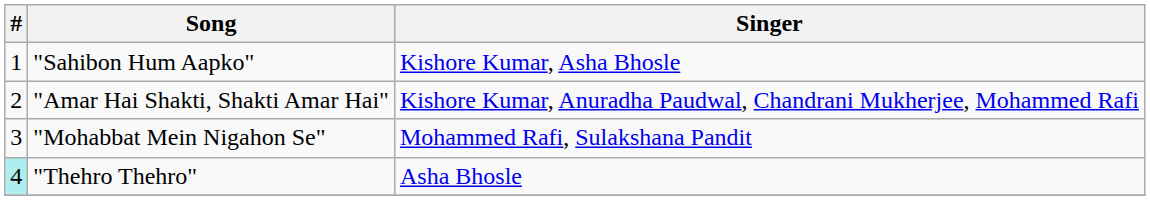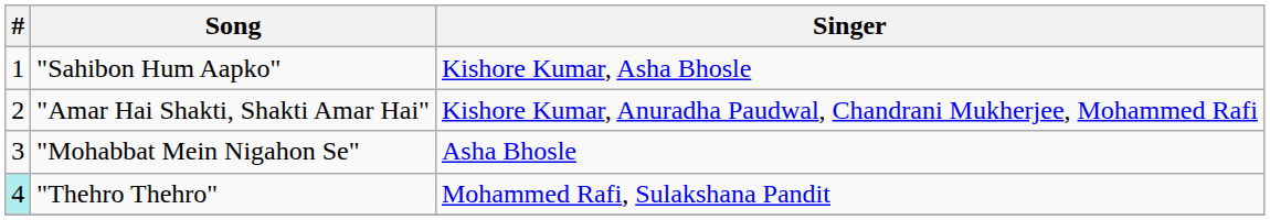"Mohabbat Mein Nigahon Se" | Singer: Mohammed Rafi, Sulakshana Pandit -> Asha Bhosle
"Thehro Thehro" | Singer: Asha Bhosle -> Mohammed Rafi, Sulakshana Pandit
